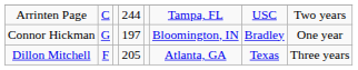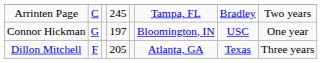Arrinten Page | column 4: 244 -> 245
Arrinten Page | column 7: USC -> Bradley
Connor Hickman | column 7: Bradley -> USC
